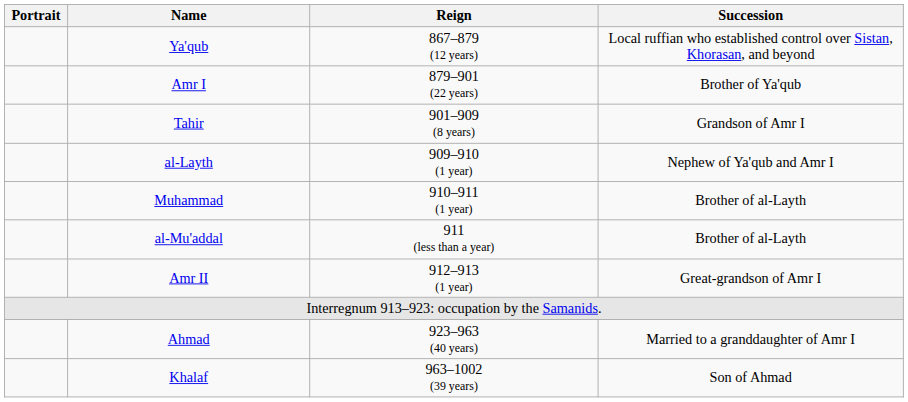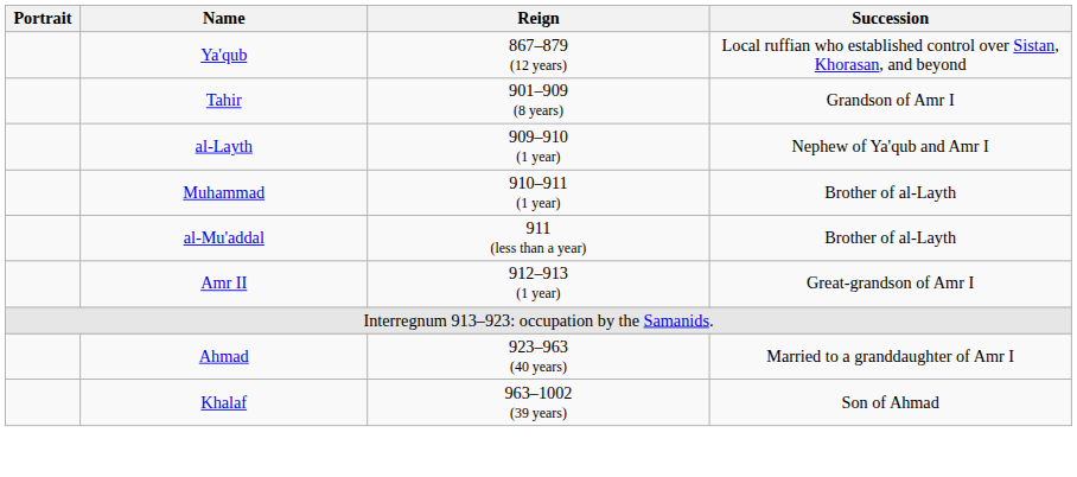- row: Amr I | 879–901 (22 years) | Brother of Ya'qub
